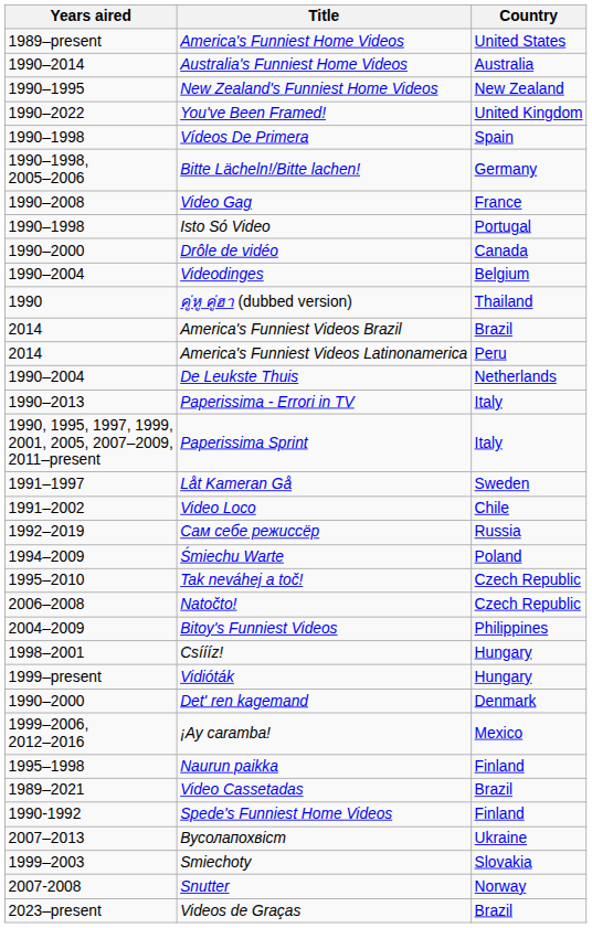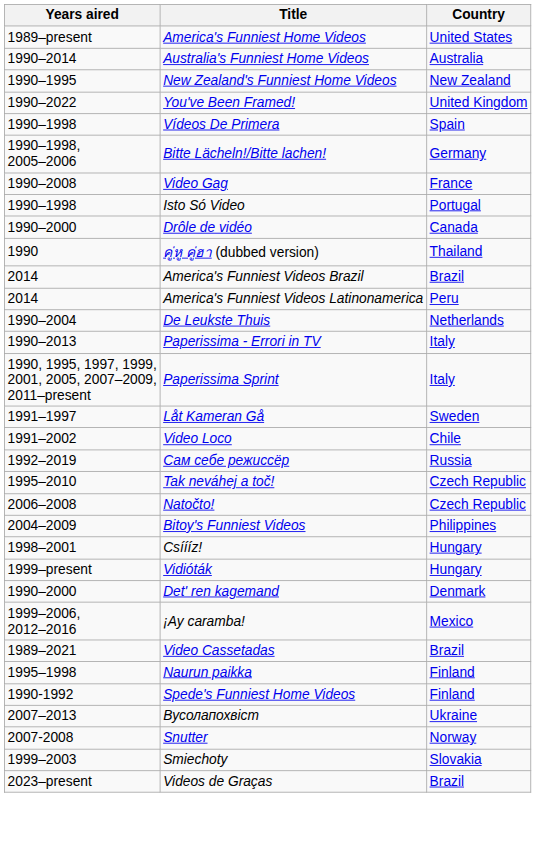- row: 1990–2004 | Videodinges | Belgium
- row: 1994–2009 | Śmiechu Warte | Poland
rows swapped: Video Cassetadas <-> Naurun paikka
rows swapped: Smiechoty <-> Snutter
